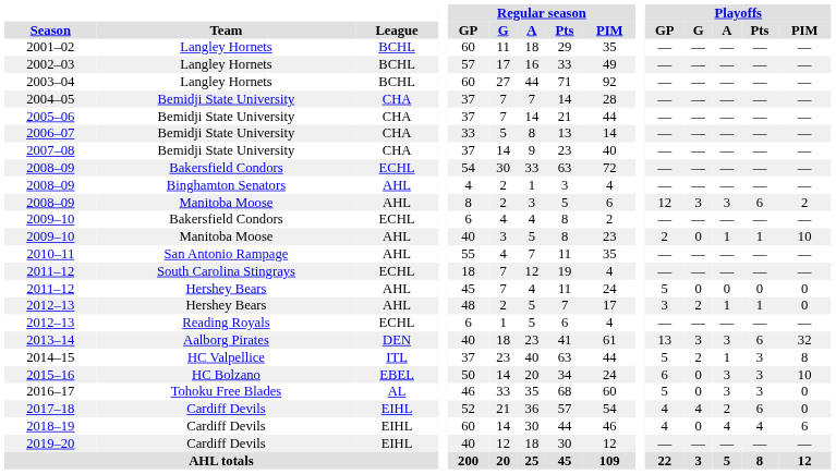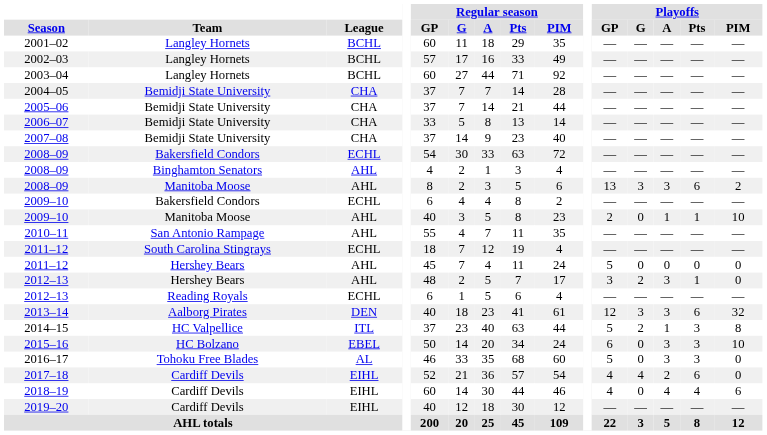2008–09 / Manitoba Moose | Playoffs / GP: 12 -> 13
2012–13 / Hershey Bears | Playoffs / A: 1 -> 3
2013–14 | Playoffs / GP: 13 -> 12
